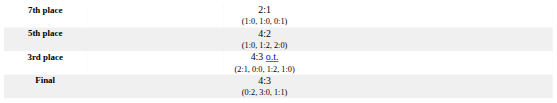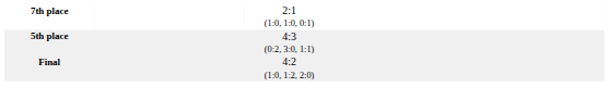5th place | column 3: 4:2 (1:0, 1:2, 2:0) -> 4:3 (0:2, 3:0, 1:1)
- row: 3rd place | 4:3 o.t. (2:1, 0:0, 1:2, 1:0)
Final | column 3: 4:3 (0:2, 3:0, 1:1) -> 4:2 (1:0, 1:2, 2:0)
